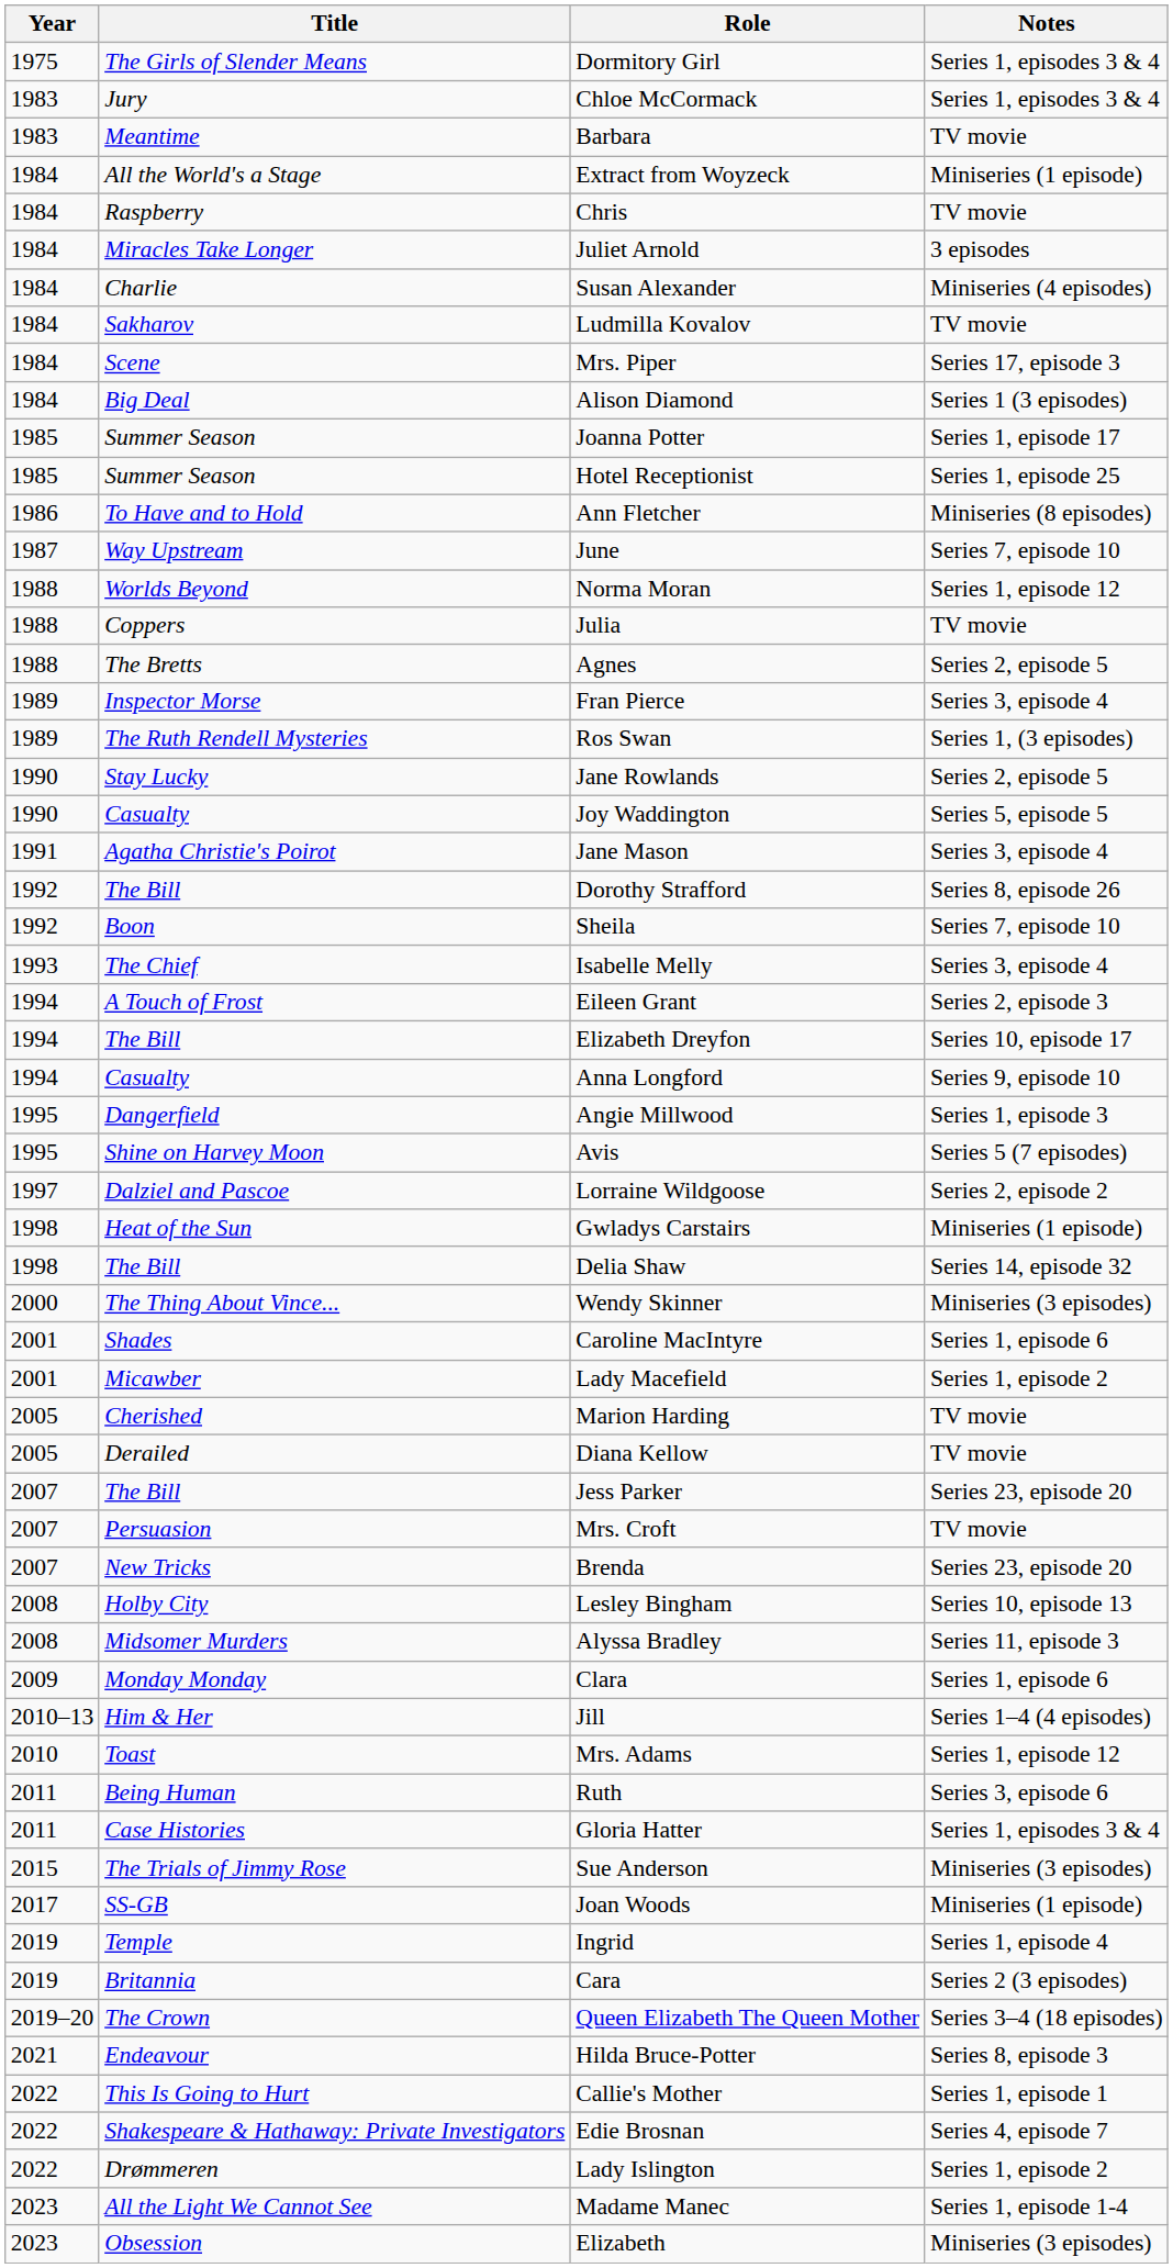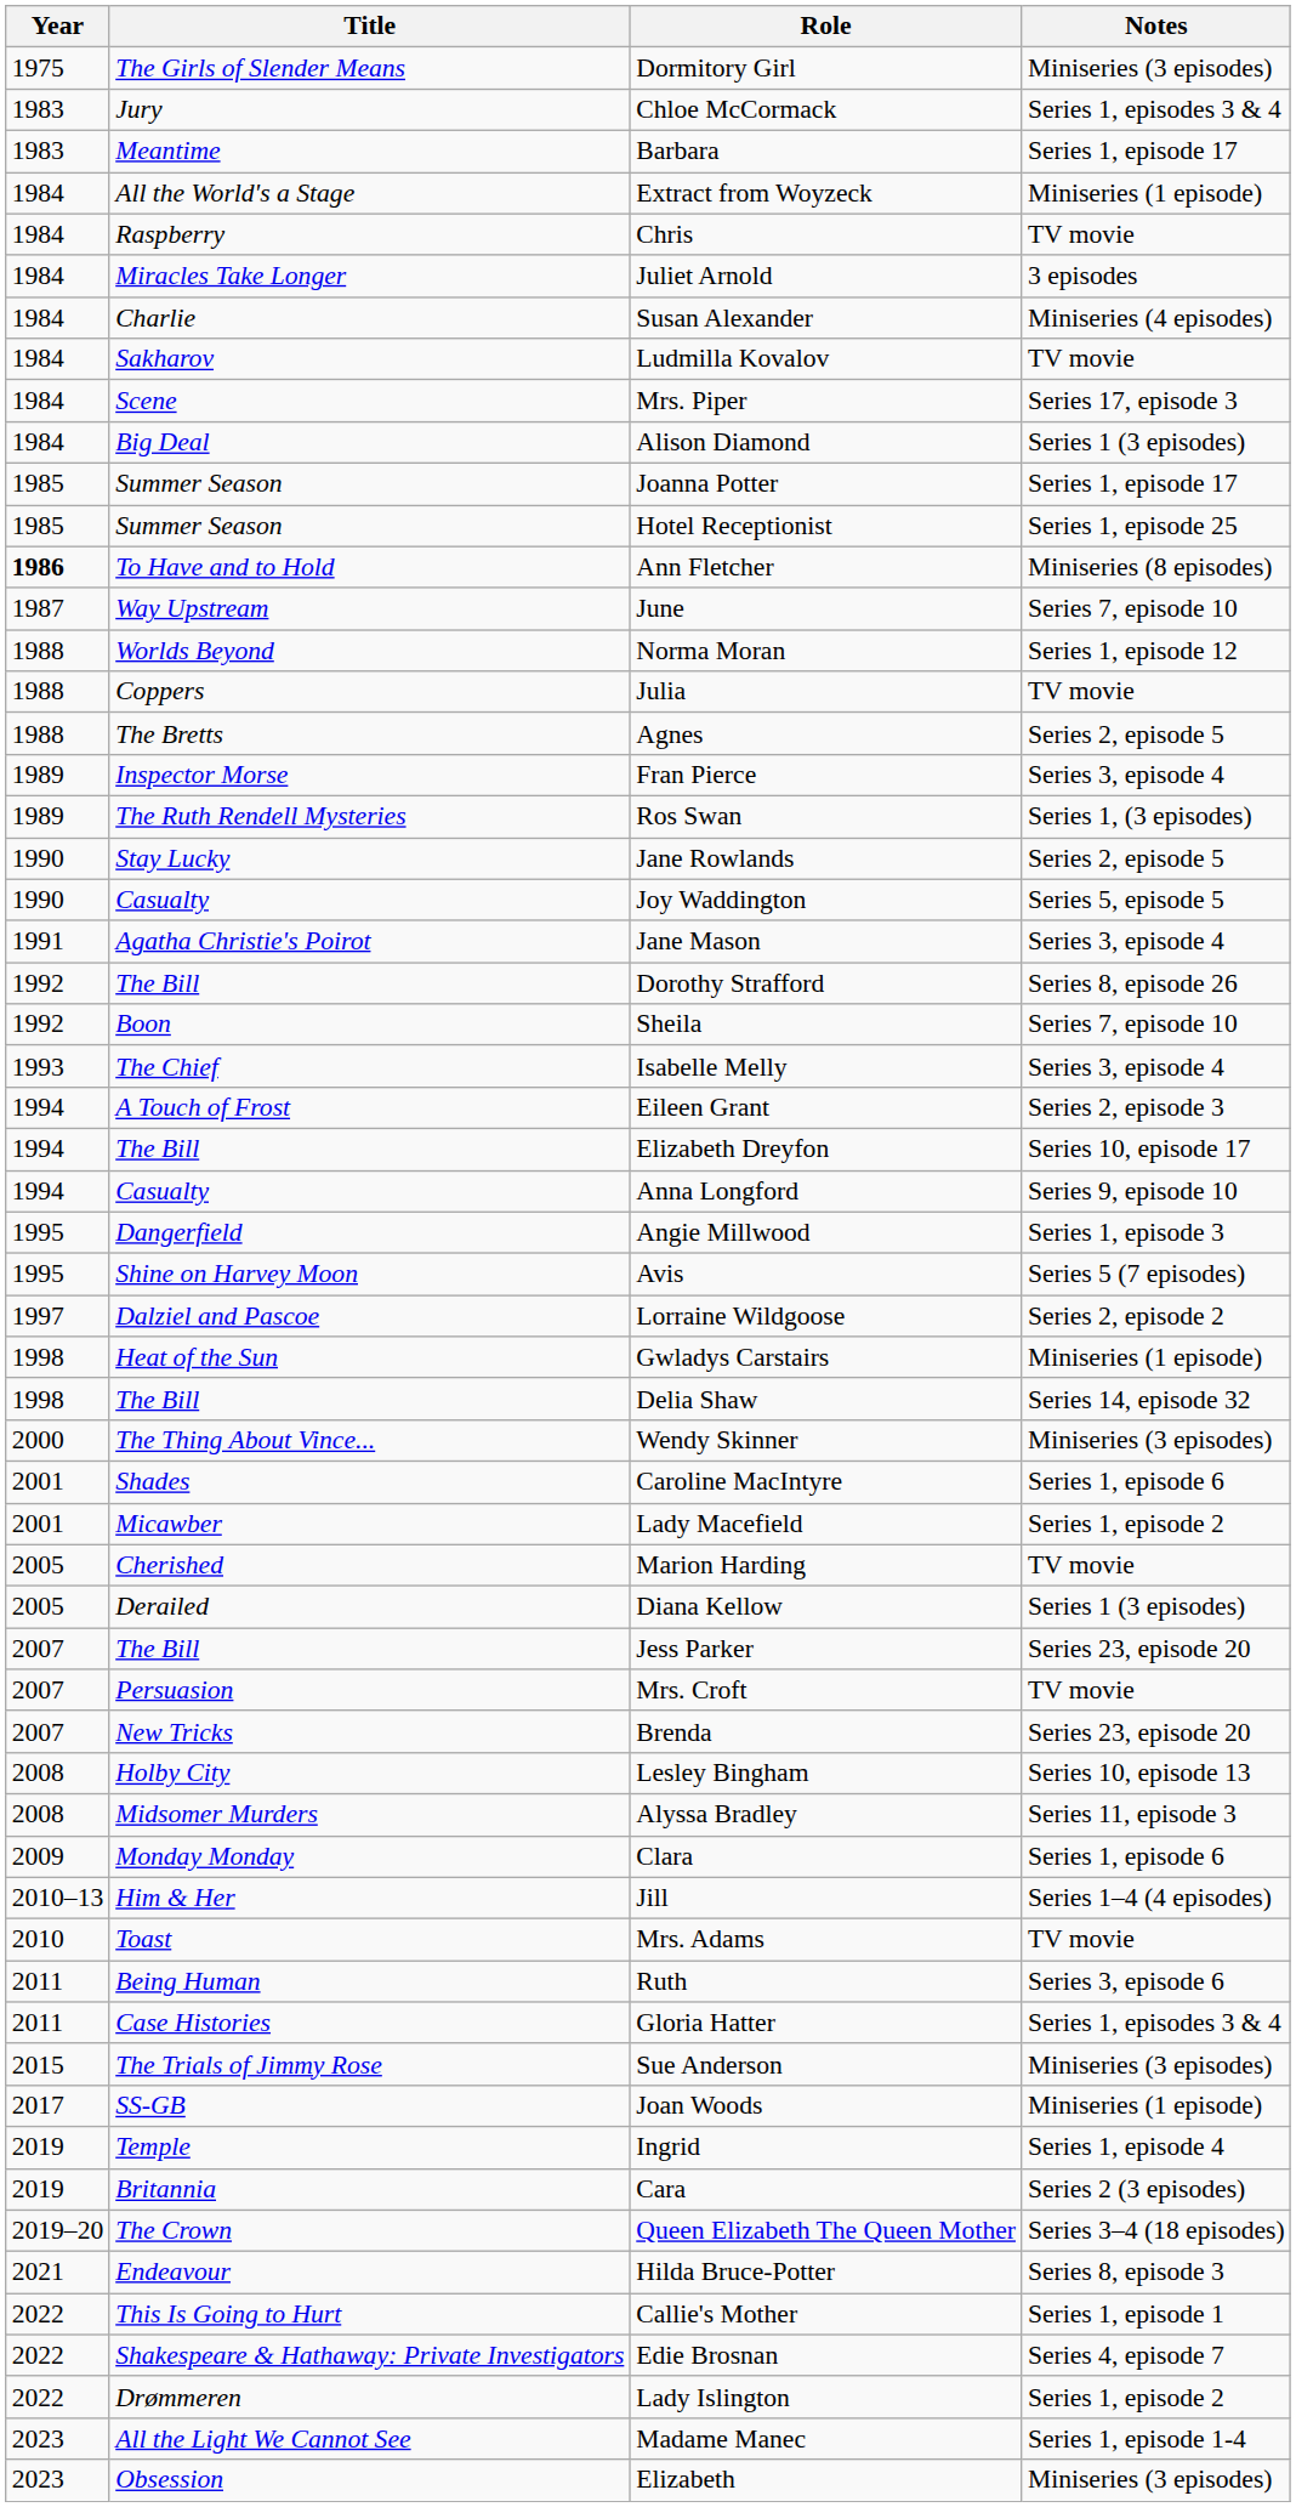Dormitory Girl | Notes: Series 1, episodes 3 & 4 -> Miniseries (3 episodes)
Barbara | Notes: TV movie -> Series 1, episode 17
Ann Fletcher | Year: normal -> bold
Diana Kellow | Notes: TV movie -> Series 1 (3 episodes)
Mrs. Adams | Notes: Series 1, episode 12 -> TV movie
